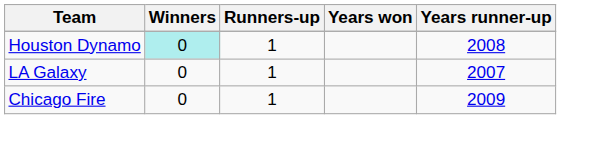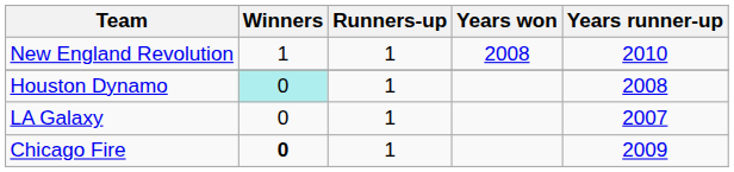+ row: New England Revolution | 1 | 1 | 2008 | 2010
Chicago Fire | Winners: normal -> bold
